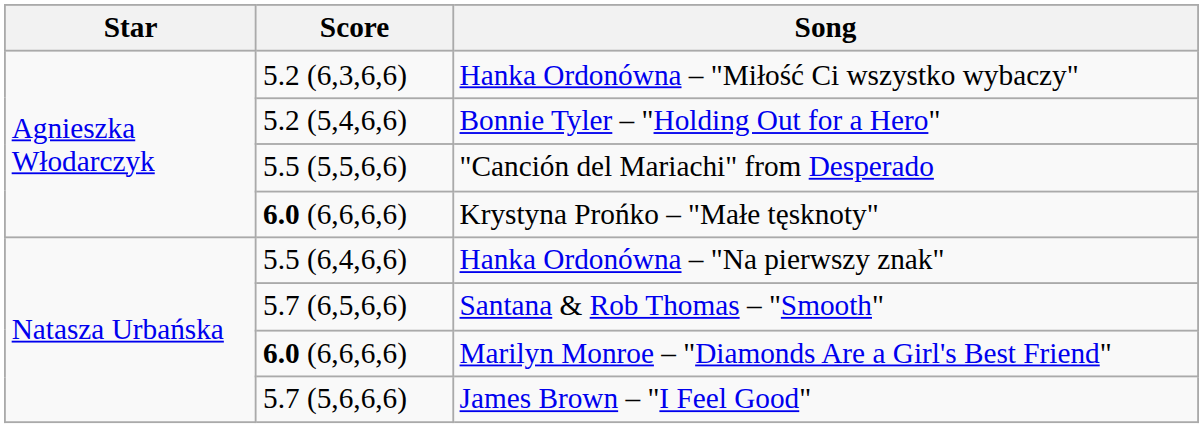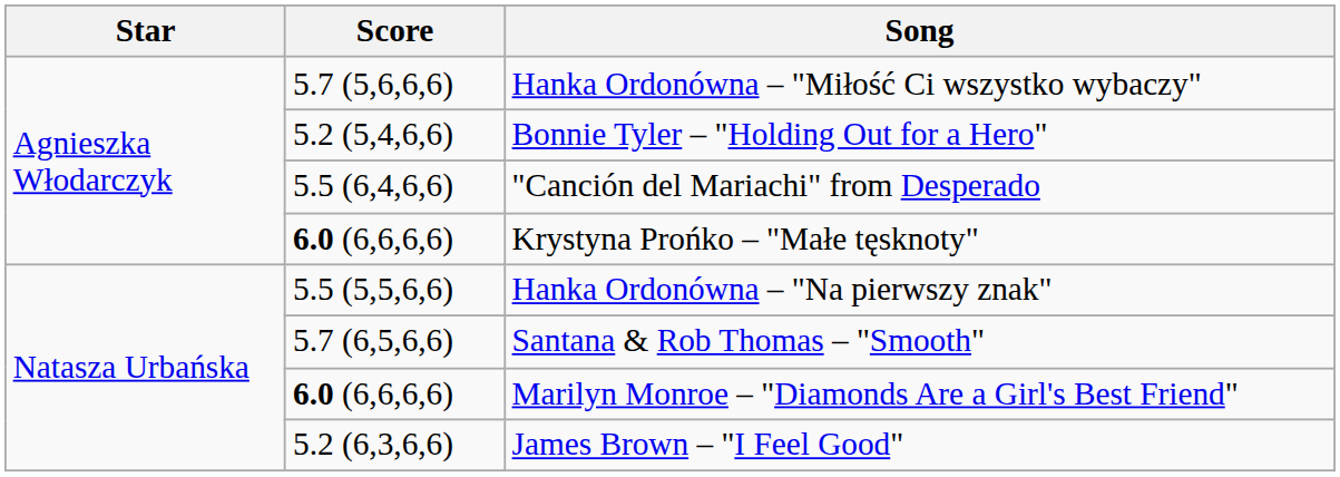Hanka Ordonówna – "Miłość Ci wszystko wybaczy" | Score: 5.2 (6,3,6,6) -> 5.7 (5,6,6,6)
"Canción del Mariachi" from Desperado | Score: 5.5 (5,5,6,6) -> 5.5 (6,4,6,6)
Hanka Ordonówna – "Na pierwszy znak" | Score: 5.5 (6,4,6,6) -> 5.5 (5,5,6,6)
James Brown – "I Feel Good" | Score: 5.7 (5,6,6,6) -> 5.2 (6,3,6,6)
